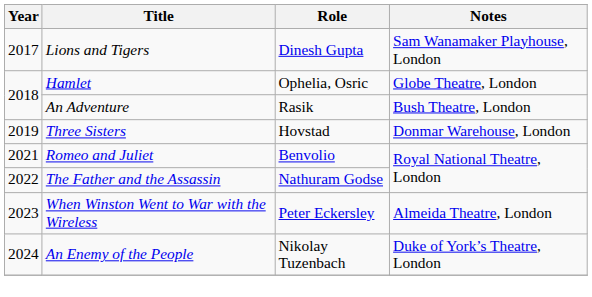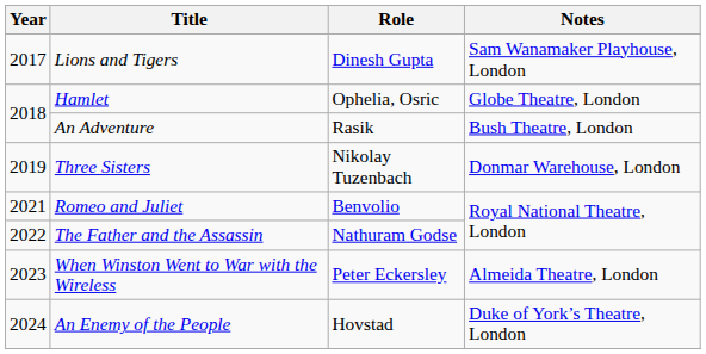Three Sisters | Role: Hovstad -> Nikolay Tuzenbach
An Enemy of the People | Role: Nikolay Tuzenbach -> Hovstad
